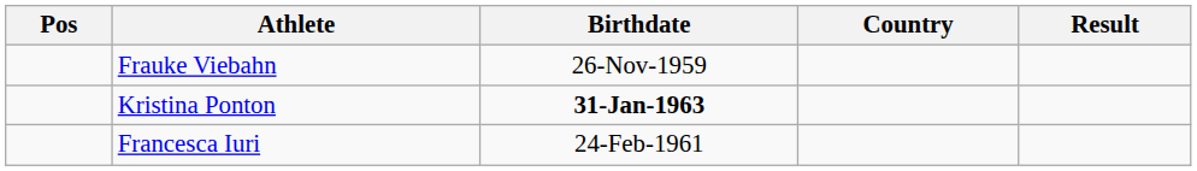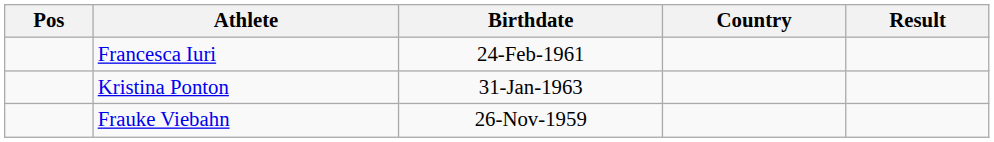rows swapped: Frauke Viebahn <-> Francesca Iuri
Kristina Ponton | Birthdate: bold -> normal
